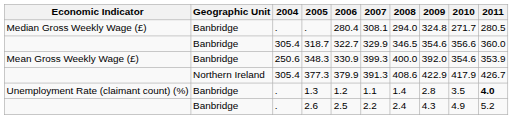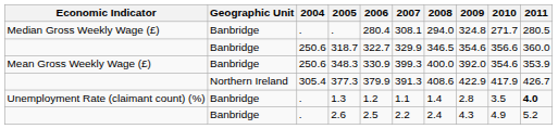318.7 | 2004: 305.4 -> 250.6
